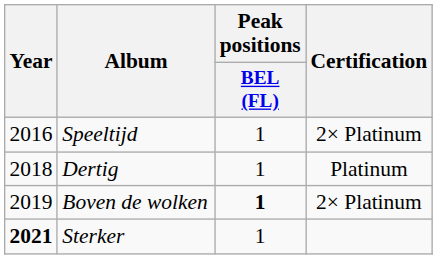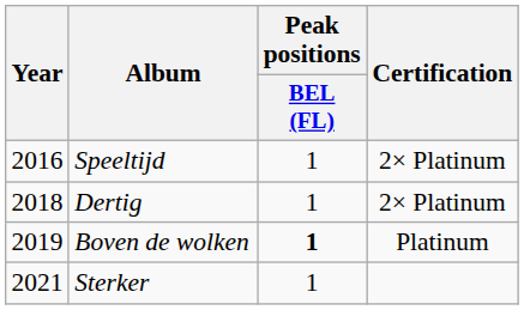Dertig | Certification: Platinum -> 2× Platinum
Boven de wolken | Certification: 2× Platinum -> Platinum
Sterker | Year: bold -> normal
